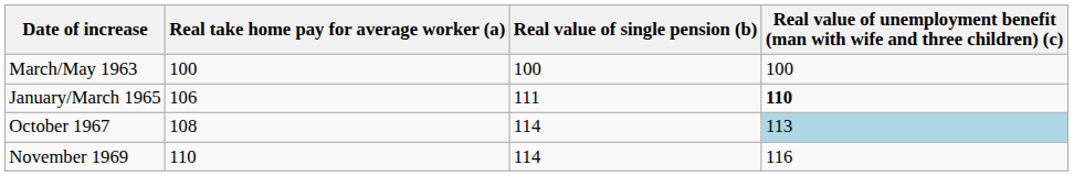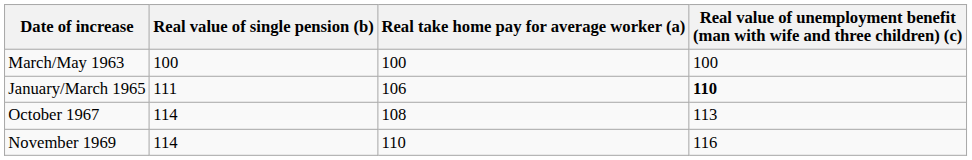columns swapped: Real take home pay for average worker (a) <-> Real value of single pension (b)
October 1967 | column 4: lightblue background -> no background
